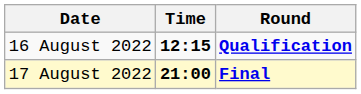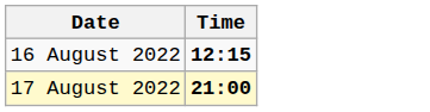- column: Round | Qualification | Final
